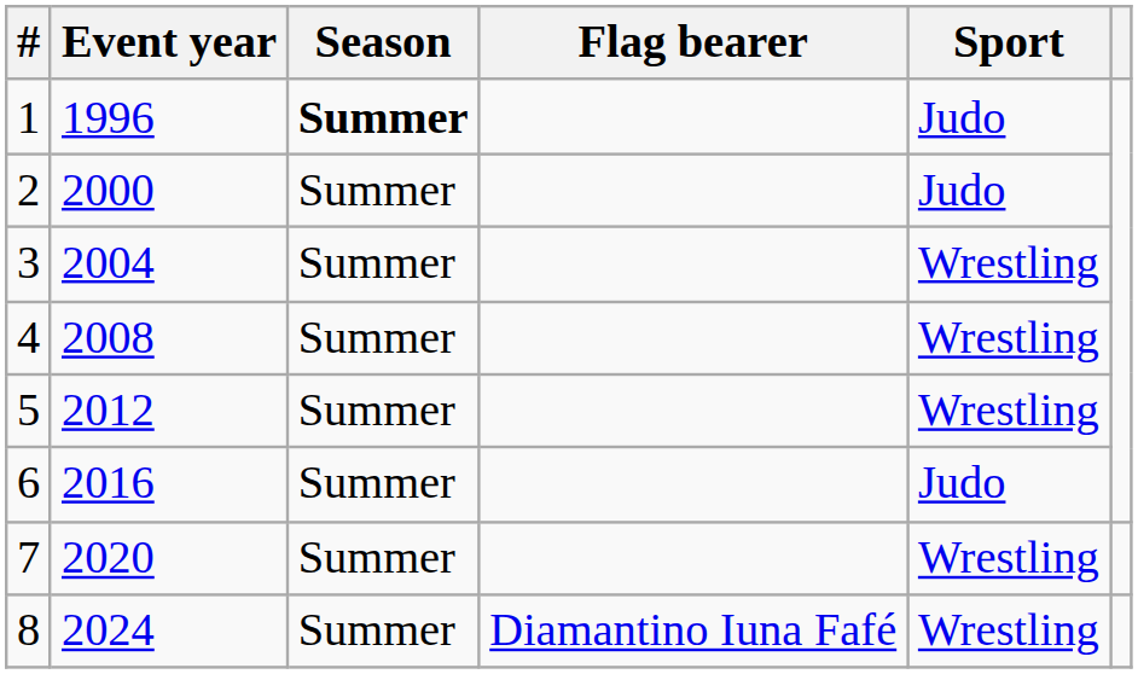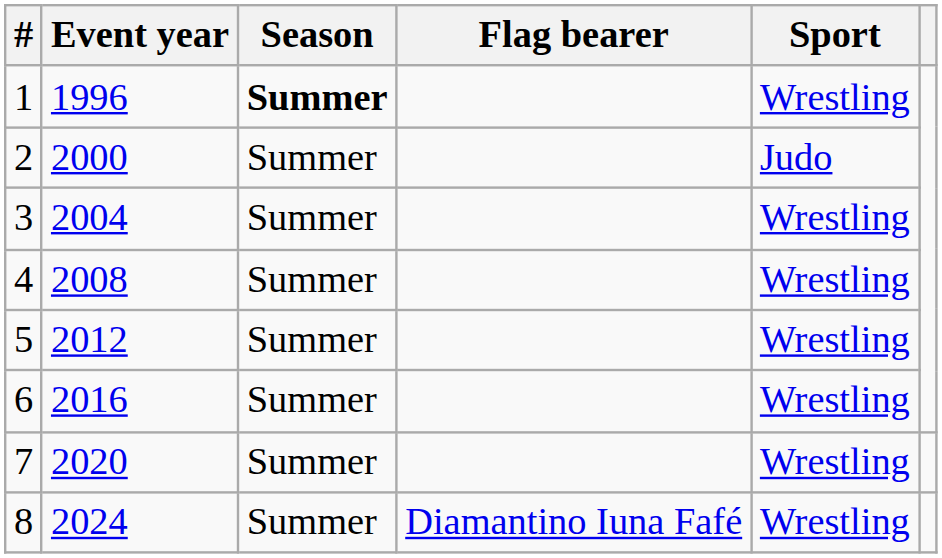1 | Sport: Judo -> Wrestling
6 | Sport: Judo -> Wrestling
